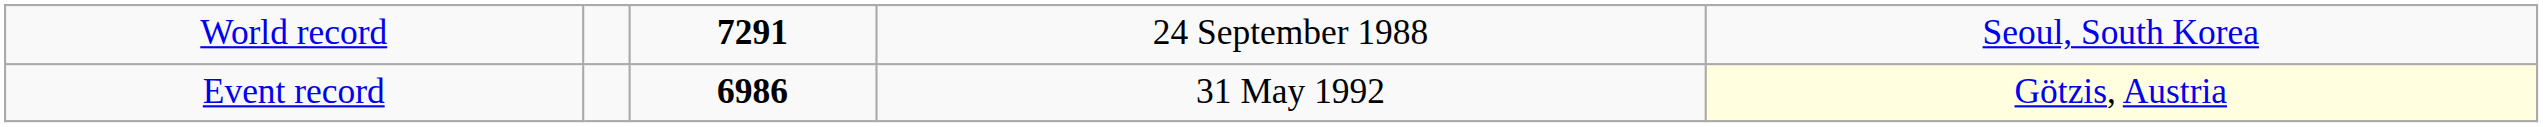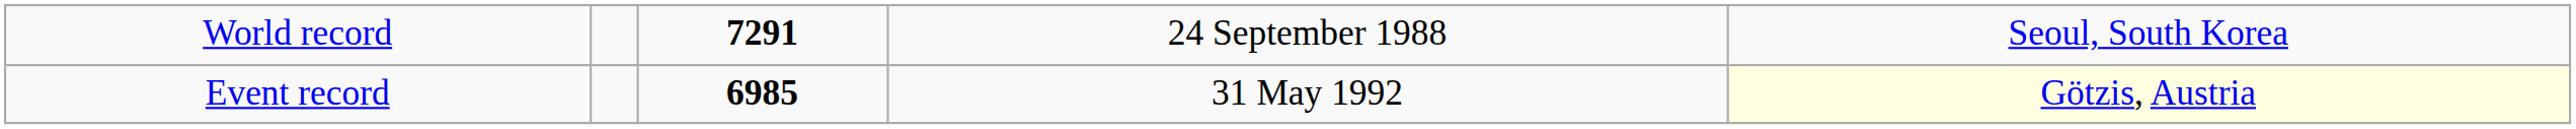Event record | column 3: 6986 -> 6985
